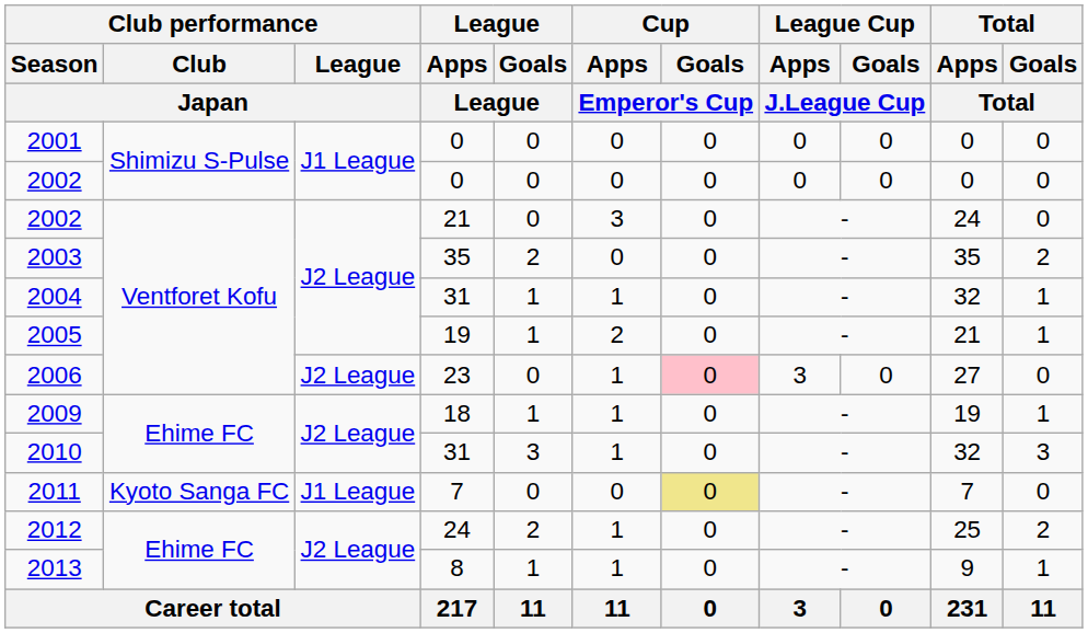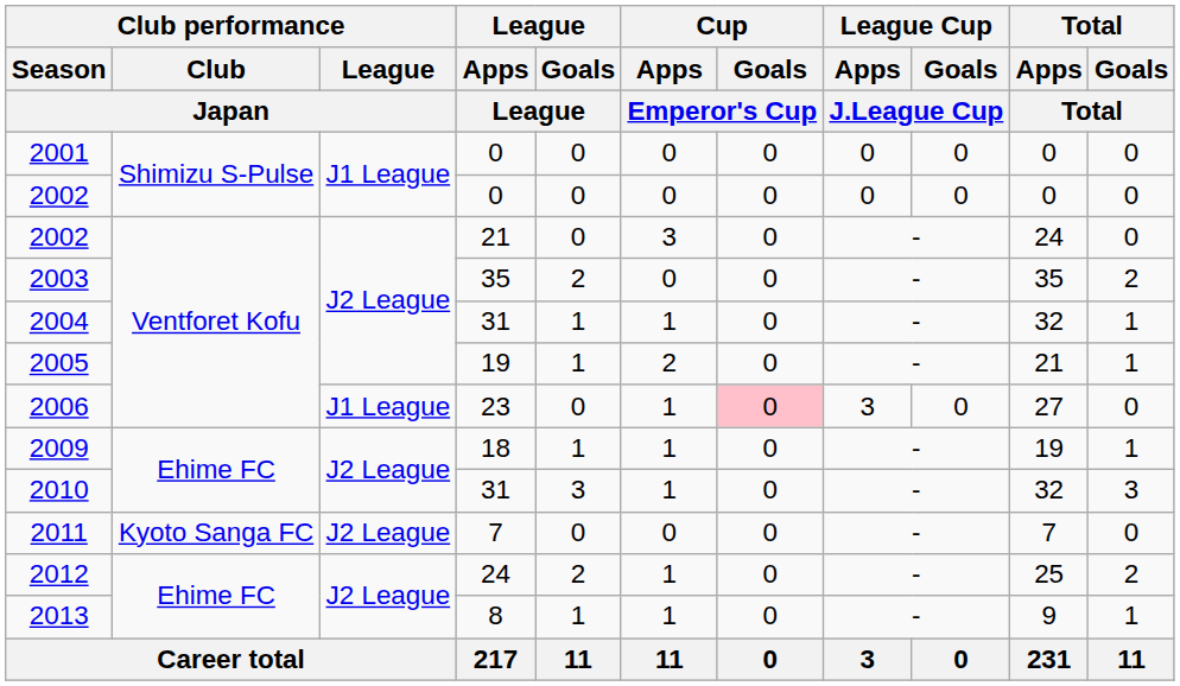2006 | Club performance / League / Japan: J2 League -> J1 League
2011 | Club performance / League / Japan: J1 League -> J2 League
2011 | Cup / Goals / Emperor's Cup: khaki background -> no background
